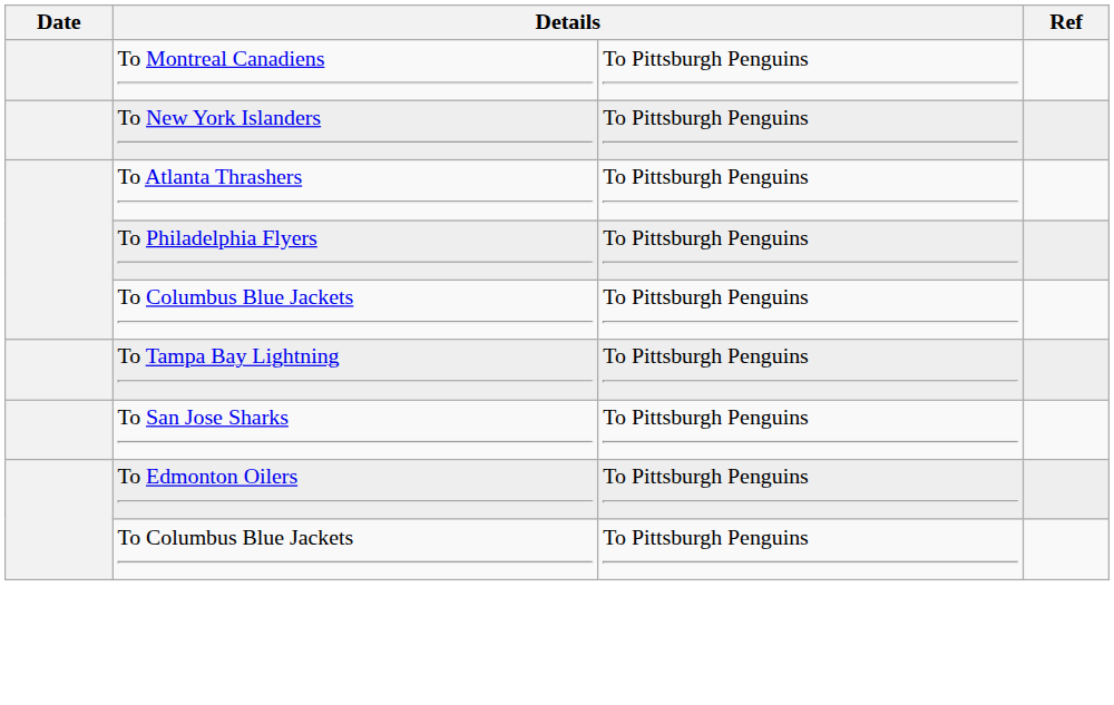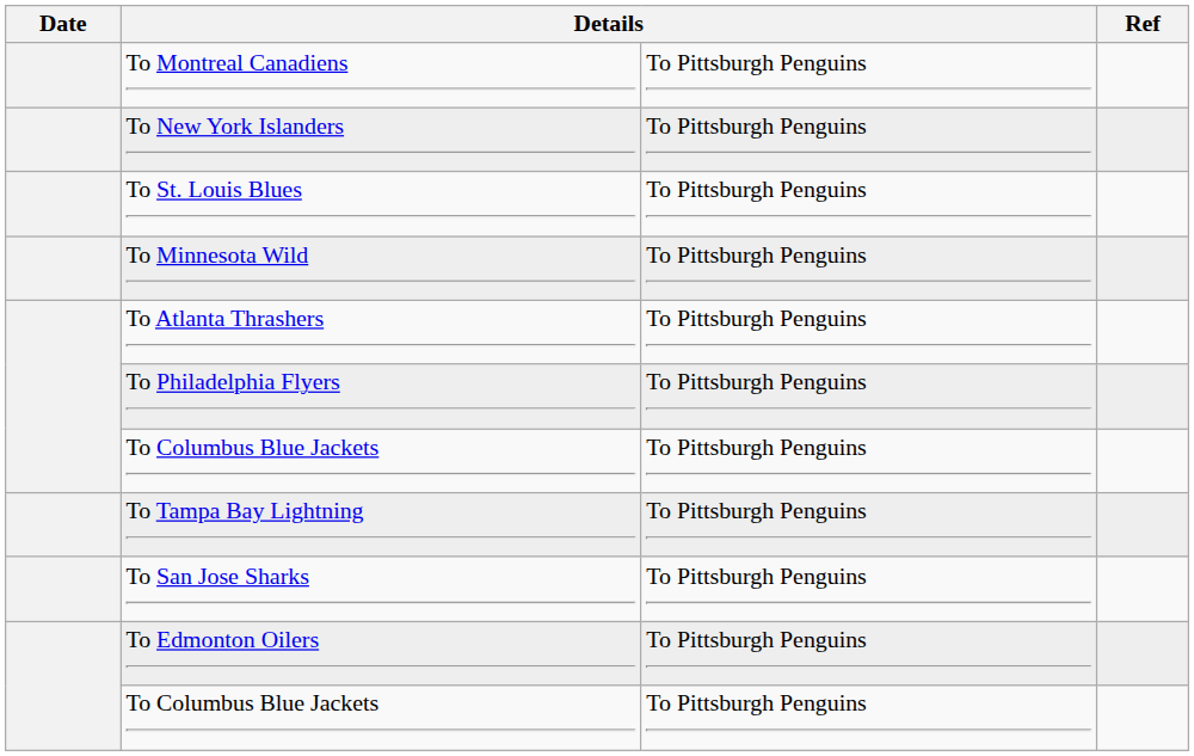+ row: To St. Louis Blues | To Pittsburgh Penguins
+ row: To Minnesota Wild | To Pittsburgh Penguins
